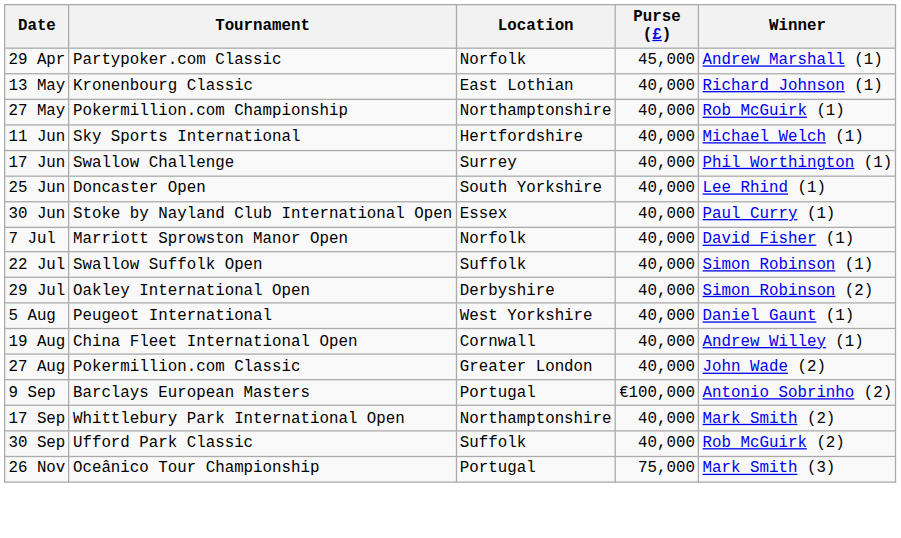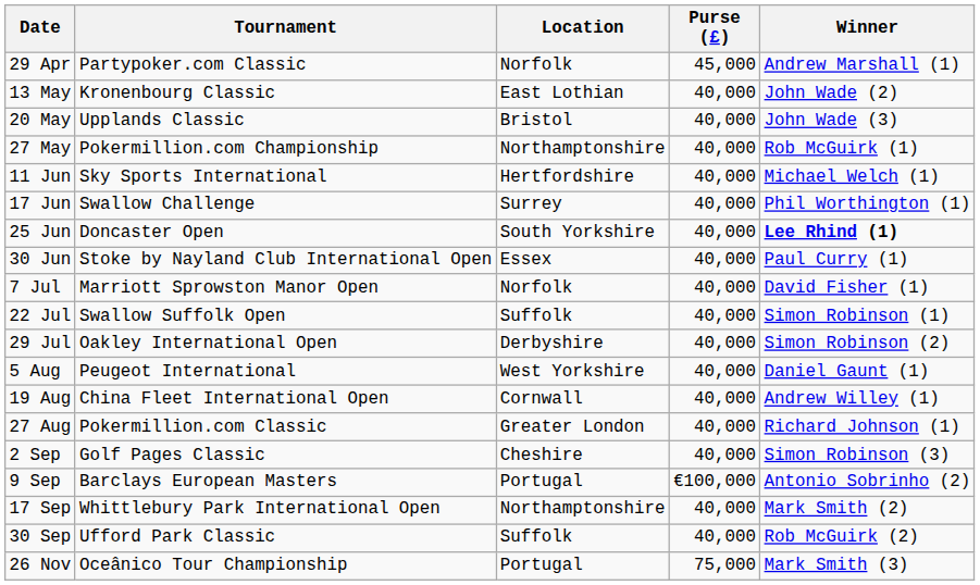13 May | Winner: Richard Johnson (1) -> John Wade (2)
+ row: 20 May | Upplands Classic | Bristol | 40,000 | John Wade (3)
25 Jun | Winner: normal -> bold
27 Aug | Winner: John Wade (2) -> Richard Johnson (1)
+ row: 2 Sep | Golf Pages Classic | Cheshire | 40,000 | Simon Robinson (3)
